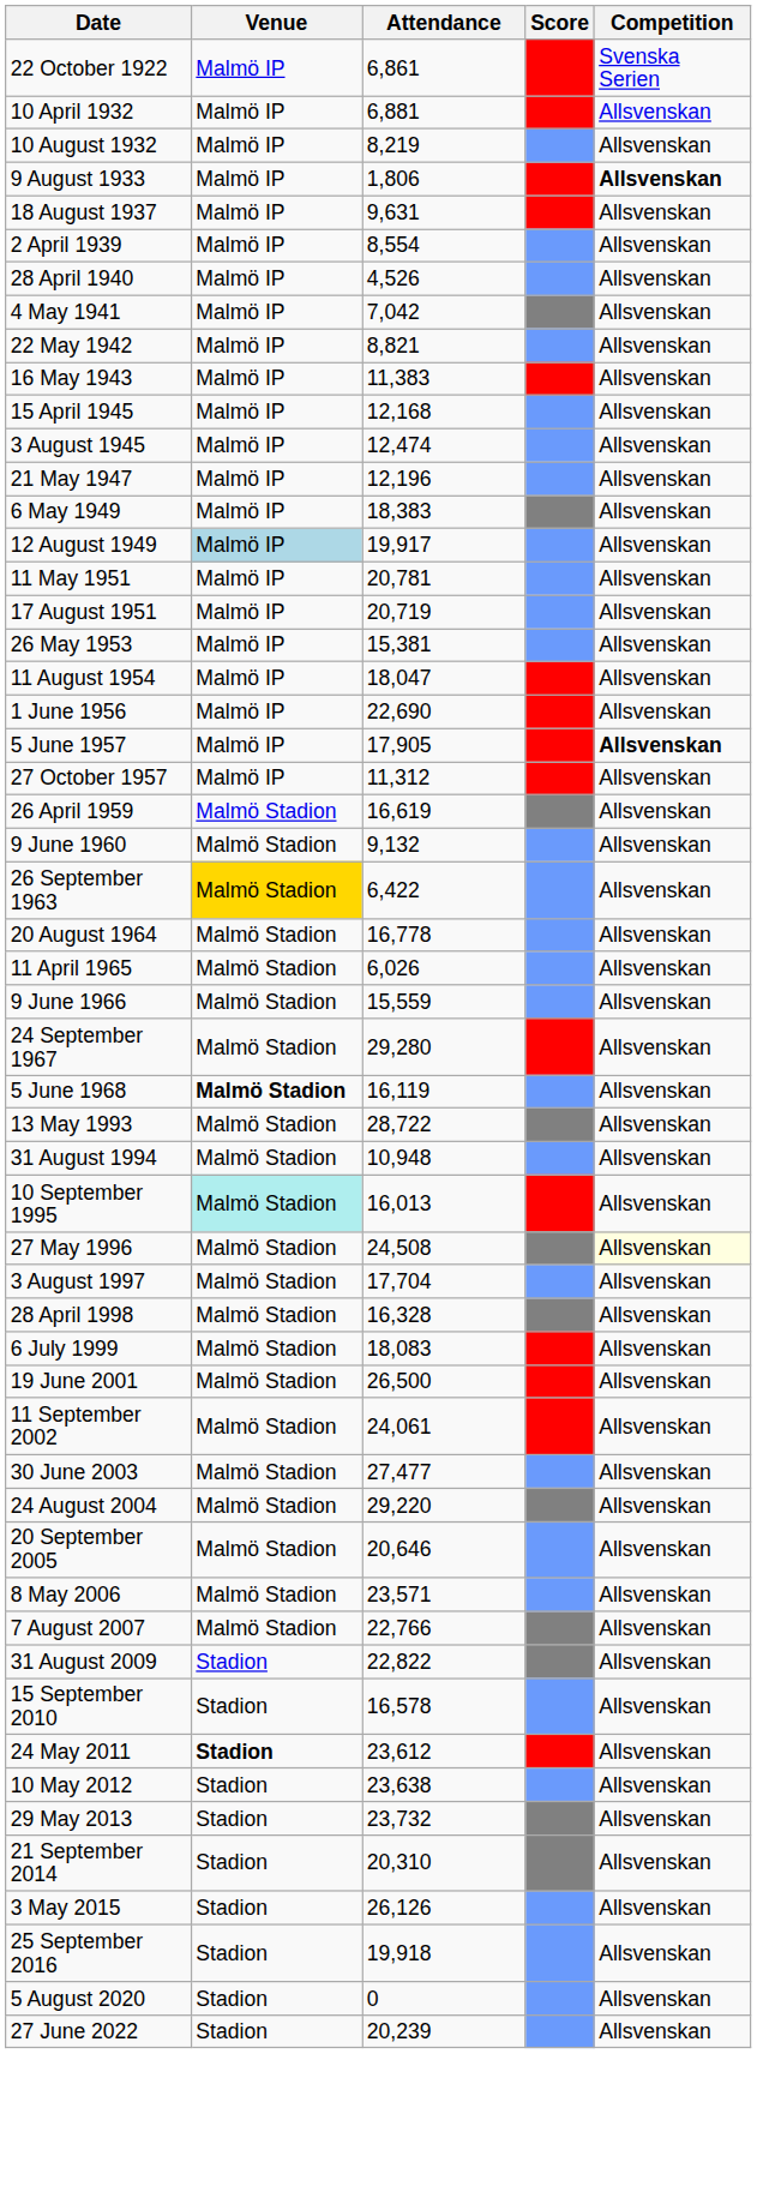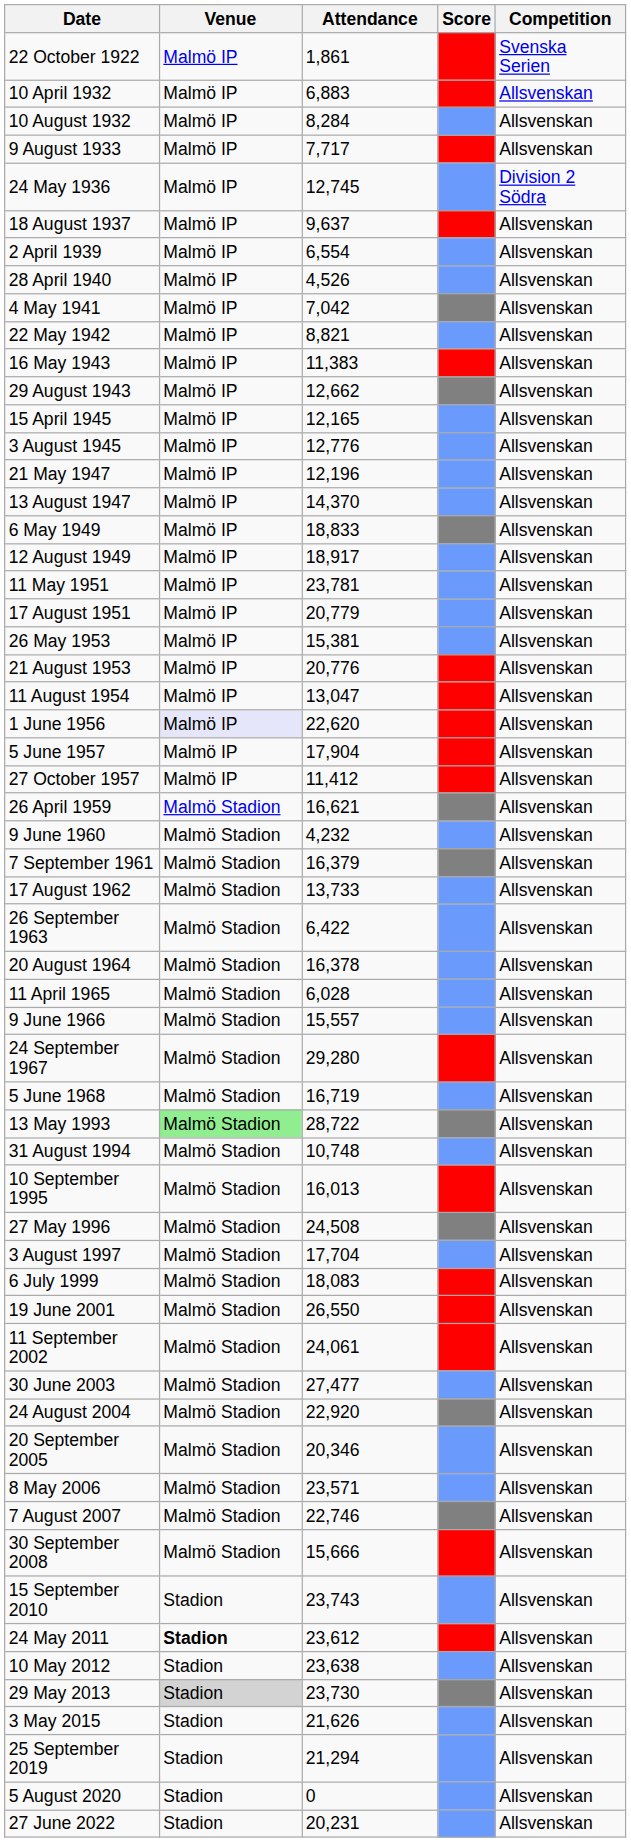22 October 1922 | Attendance: 6,861 -> 1,861
10 April 1932 | Attendance: 6,881 -> 6,883
10 August 1932 | Attendance: 8,219 -> 8,284
9 August 1933 | Attendance: 1,806 -> 7,717
9 August 1933 | Competition: bold -> normal
+ row: 24 May 1936 | Malmö IP | 12,745 | Division 2 Södra
18 August 1937 | Attendance: 9,631 -> 9,637
2 April 1939 | Attendance: 8,554 -> 6,554
+ row: 29 August 1943 | Malmö IP | 12,662 | Allsvenskan
15 April 1945 | Attendance: 12,168 -> 12,165
3 August 1945 | Attendance: 12,474 -> 12,776
+ row: 13 August 1947 | Malmö IP | 14,370 | Allsvenskan
6 May 1949 | Attendance: 18,383 -> 18,833
12 August 1949 | Venue: lightblue background -> no background
12 August 1949 | Attendance: 19,917 -> 18,917
11 May 1951 | Attendance: 20,781 -> 23,781
17 August 1951 | Attendance: 20,719 -> 20,779
+ row: 21 August 1953 | Malmö IP | 20,776 | Allsvenskan
11 August 1954 | Attendance: 18,047 -> 13,047
1 June 1956 | Venue: no background -> lavender background
1 June 1956 | Attendance: 22,690 -> 22,620
5 June 1957 | Attendance: 17,905 -> 17,904
5 June 1957 | Competition: bold -> normal
27 October 1957 | Attendance: 11,312 -> 11,412
26 April 1959 | Attendance: 16,619 -> 16,621
9 June 1960 | Attendance: 9,132 -> 4,232
+ row: 7 September 1961 | Malmö Stadion | 16,379 | Allsvenskan
+ row: 17 August 1962 | Malmö Stadion | 13,733 | Allsvenskan
26 September 1963 | Venue: gold background -> no background
20 August 1964 | Attendance: 16,778 -> 16,378
11 April 1965 | Attendance: 6,026 -> 6,028
9 June 1966 | Attendance: 15,559 -> 15,557
5 June 1968 | Venue: bold -> normal
5 June 1968 | Attendance: 16,119 -> 16,719
13 May 1993 | Venue: no background -> lightgreen background
31 August 1994 | Attendance: 10,948 -> 10,748
10 September 1995 | Venue: paleturquoise background -> no background
27 May 1996 | Competition: lightyellow background -> no background
- row: 28 April 1998 | Malmö Stadion | 16,328 | Allsvenskan
19 June 2001 | Attendance: 26,500 -> 26,550
24 August 2004 | Attendance: 29,220 -> 22,920
20 September 2005 | Attendance: 20,646 -> 20,346
7 August 2007 | Attendance: 22,766 -> 22,746
+ row: 30 September 2008 | Malmö Stadion | 15,666 | Allsvenskan
- row: 31 August 2009 | Stadion | 22,822 | Allsvenskan
15 September 2010 | Attendance: 16,578 -> 23,743
29 May 2013 | Venue: no background -> lightgrey background
29 May 2013 | Attendance: 23,732 -> 23,730
- row: 21 September 2014 | Stadion | 20,310 | Allsvenskan
3 May 2015 | Attendance: 26,126 -> 21,626
- row: 25 September 2016 | Stadion | 19,918 | Allsvenskan
+ row: 25 September 2019 | Stadion | 21,294 | Allsvenskan
27 June 2022 | Attendance: 20,239 -> 20,231
